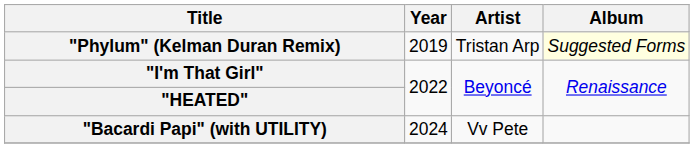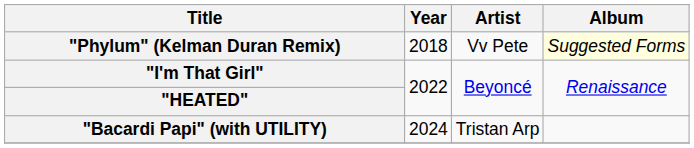"Phylum" (Kelman Duran Remix) | Year: 2019 -> 2018
"Phylum" (Kelman Duran Remix) | Artist: Tristan Arp -> Vv Pete
"Bacardi Papi" (with UTILITY) | Artist: Vv Pete -> Tristan Arp
